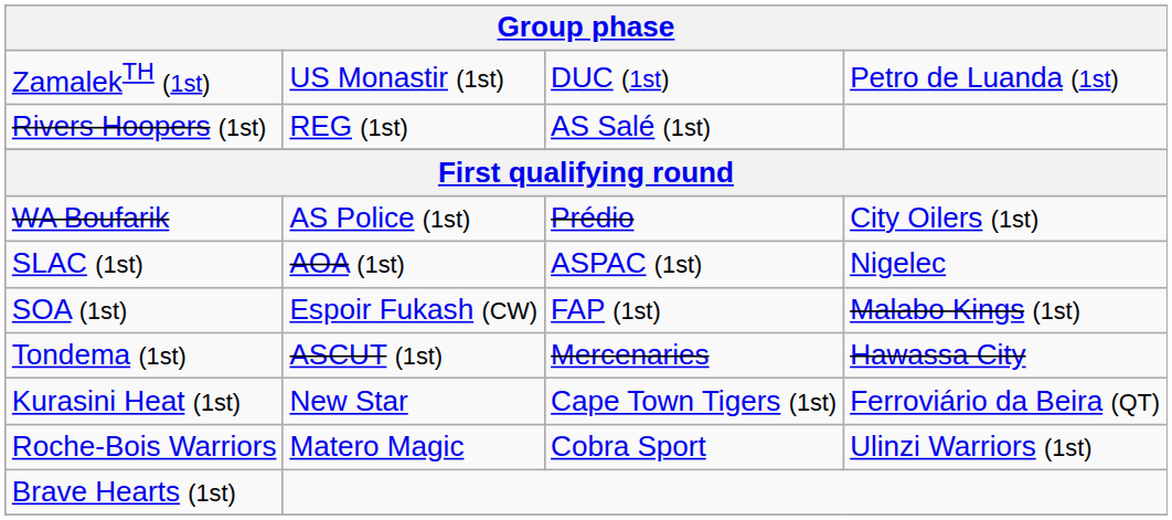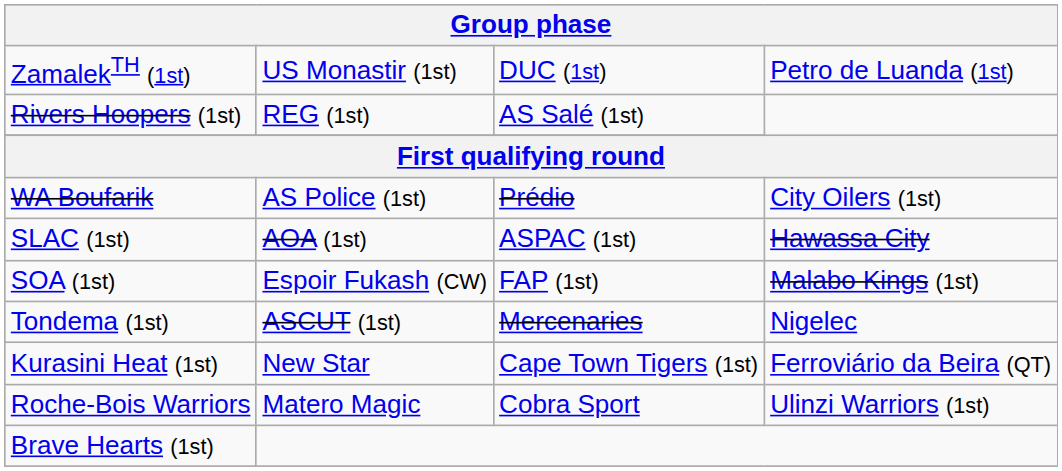SLAC (1st) | column 4: Nigelec -> Hawassa City
Tondema (1st) | column 4: Hawassa City -> Nigelec
